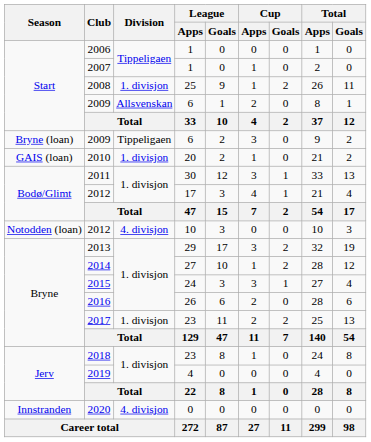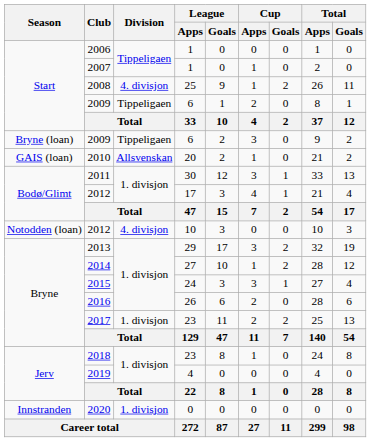2008 | Division: 1. divisjon -> 4. divisjon
Start / 2009 | Division: Allsvenskan -> Tippeligaen
2010 | Division: 1. divisjon -> Allsvenskan
2020 | Division: 4. divisjon -> 1. divisjon
